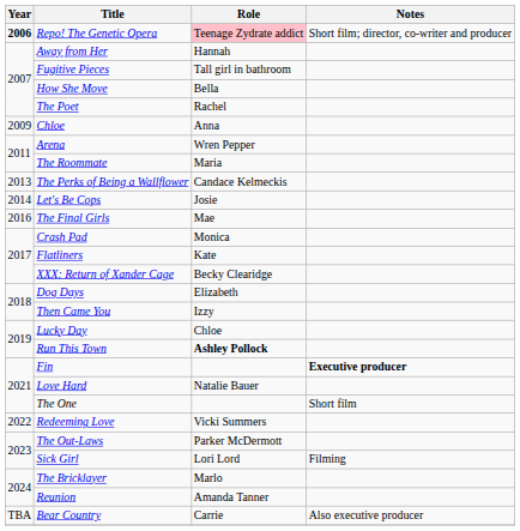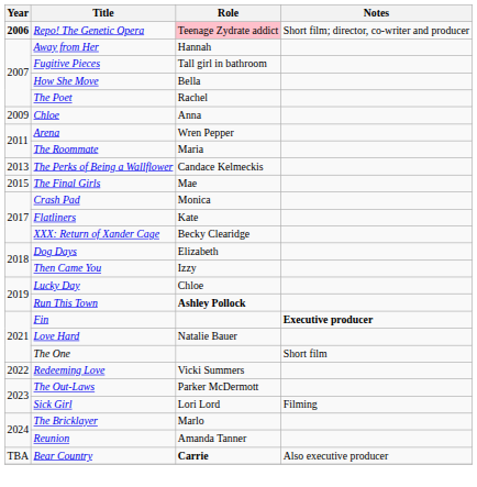- row: 2014 | Let's Be Cops | Josie
The Final Girls | Year: 2016 -> 2015
Bear Country | Role: normal -> bold
